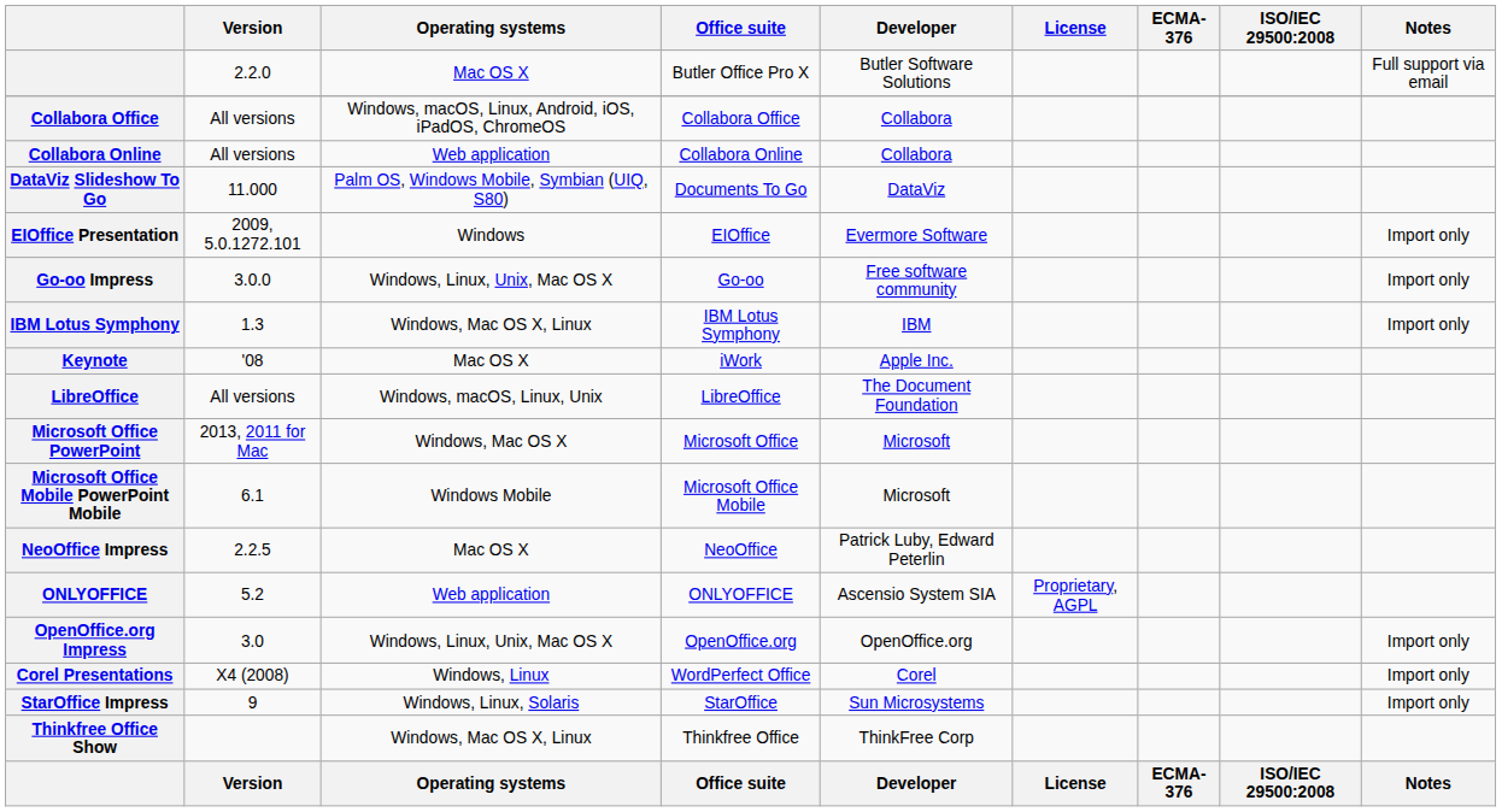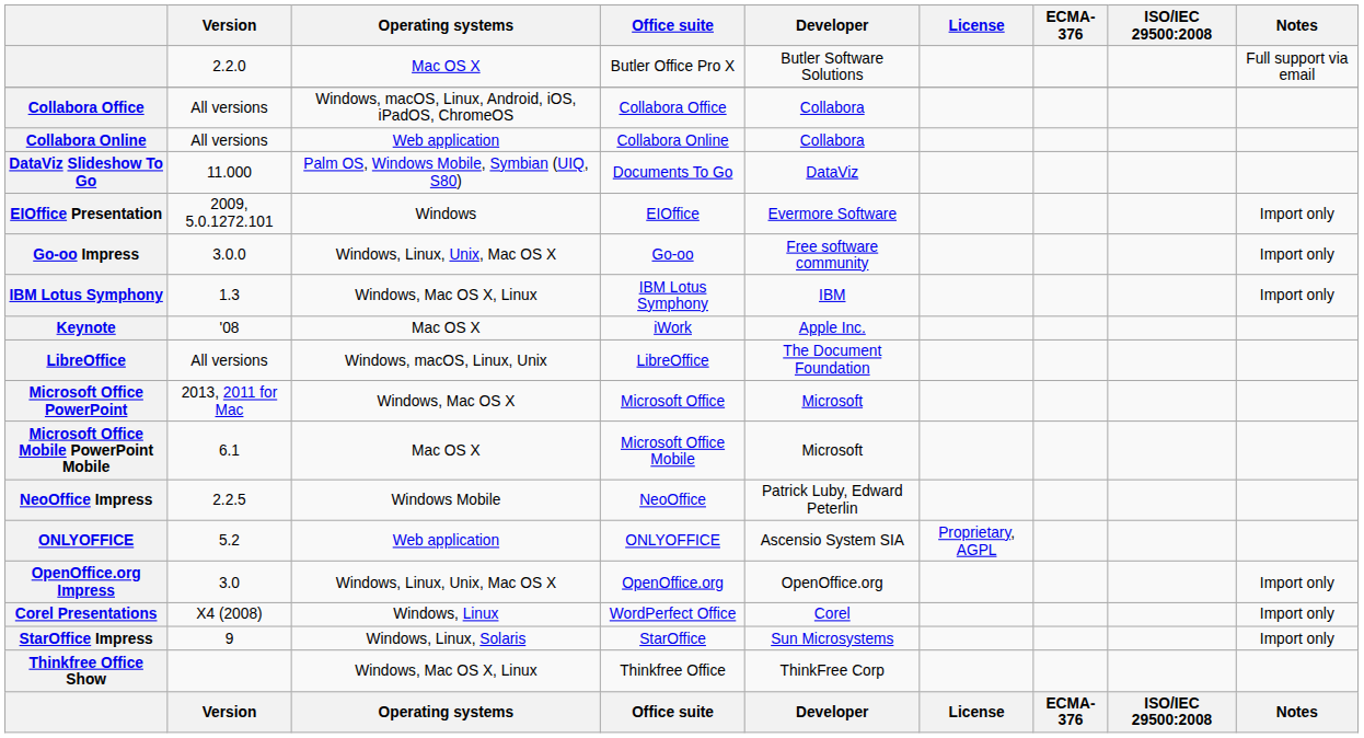Microsoft Office Mobile PowerPoint Mobile | Operating systems: Windows Mobile -> Mac OS X
NeoOffice Impress | Operating systems: Mac OS X -> Windows Mobile
